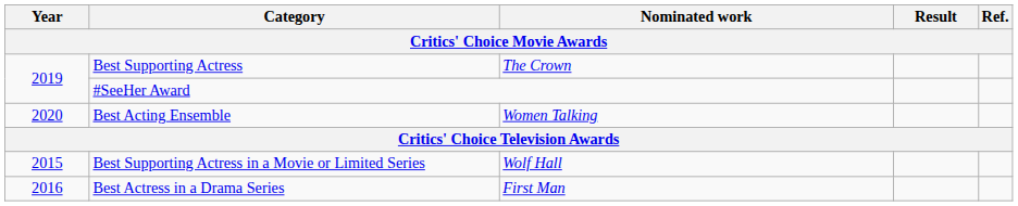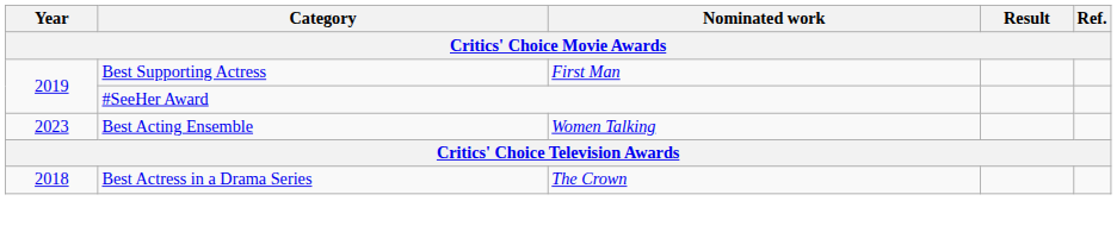Best Supporting Actress | Nominated work: The Crown -> First Man
Best Acting Ensemble | Year: 2020 -> 2023
- row: 2015 | Best Supporting Actress in a Movie or Limited Series | Wolf Hall
Best Actress in a Drama Series | Year: 2016 -> 2018
Best Actress in a Drama Series | Nominated work: First Man -> The Crown
